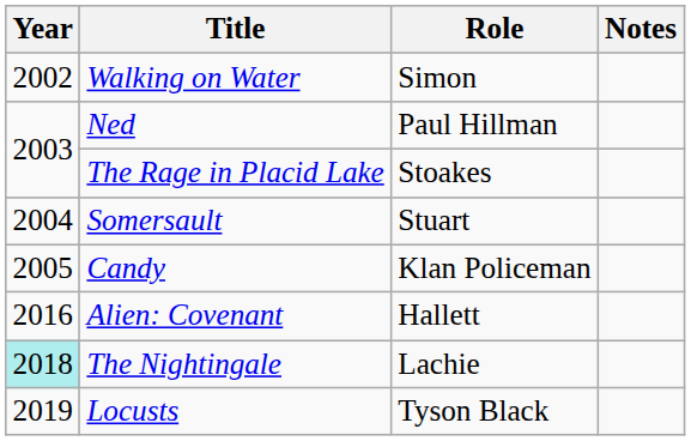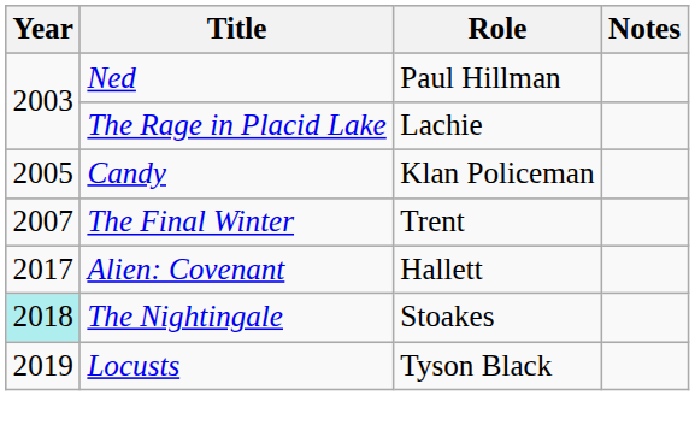- row: 2002 | Walking on Water | Simon
The Rage in Placid Lake | Role: Stoakes -> Lachie
- row: 2004 | Somersault | Stuart
+ row: 2007 | The Final Winter | Trent
Alien: Covenant | Year: 2016 -> 2017
The Nightingale | Role: Lachie -> Stoakes
